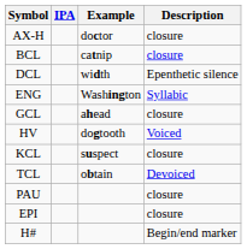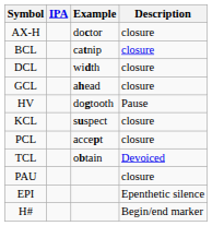DCL | Description: Epenthetic silence -> closure
- row: ENG | Washington | Syllabic
HV | Description: Voiced -> Pause
+ row: PCL | accept | closure
EPI | Description: closure -> Epenthetic silence
